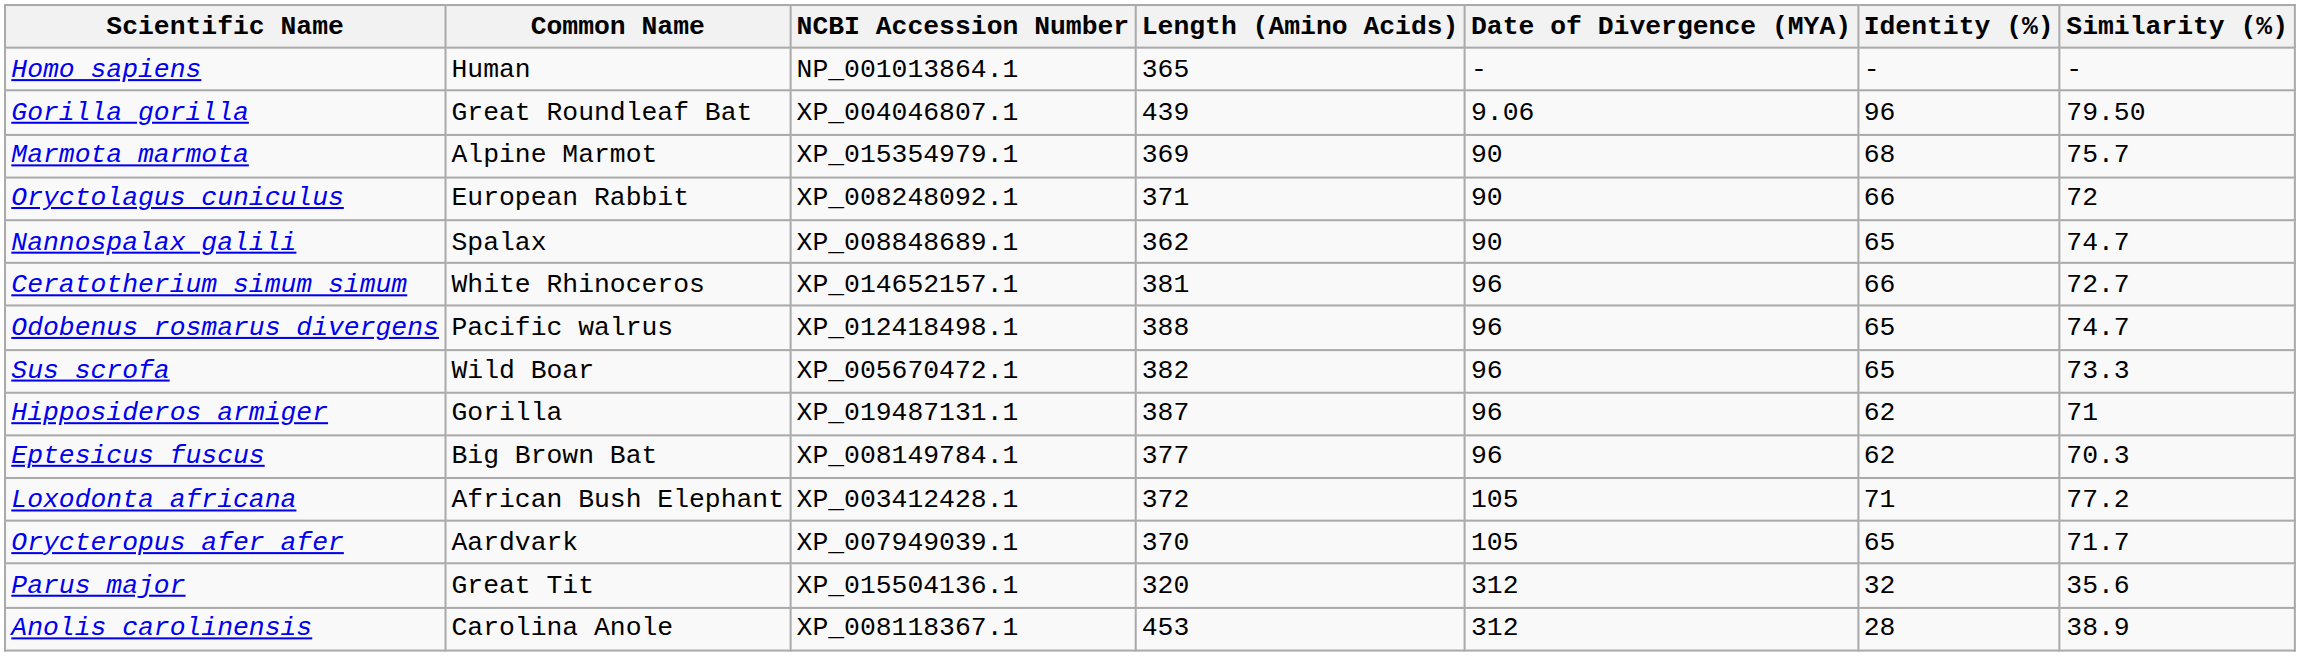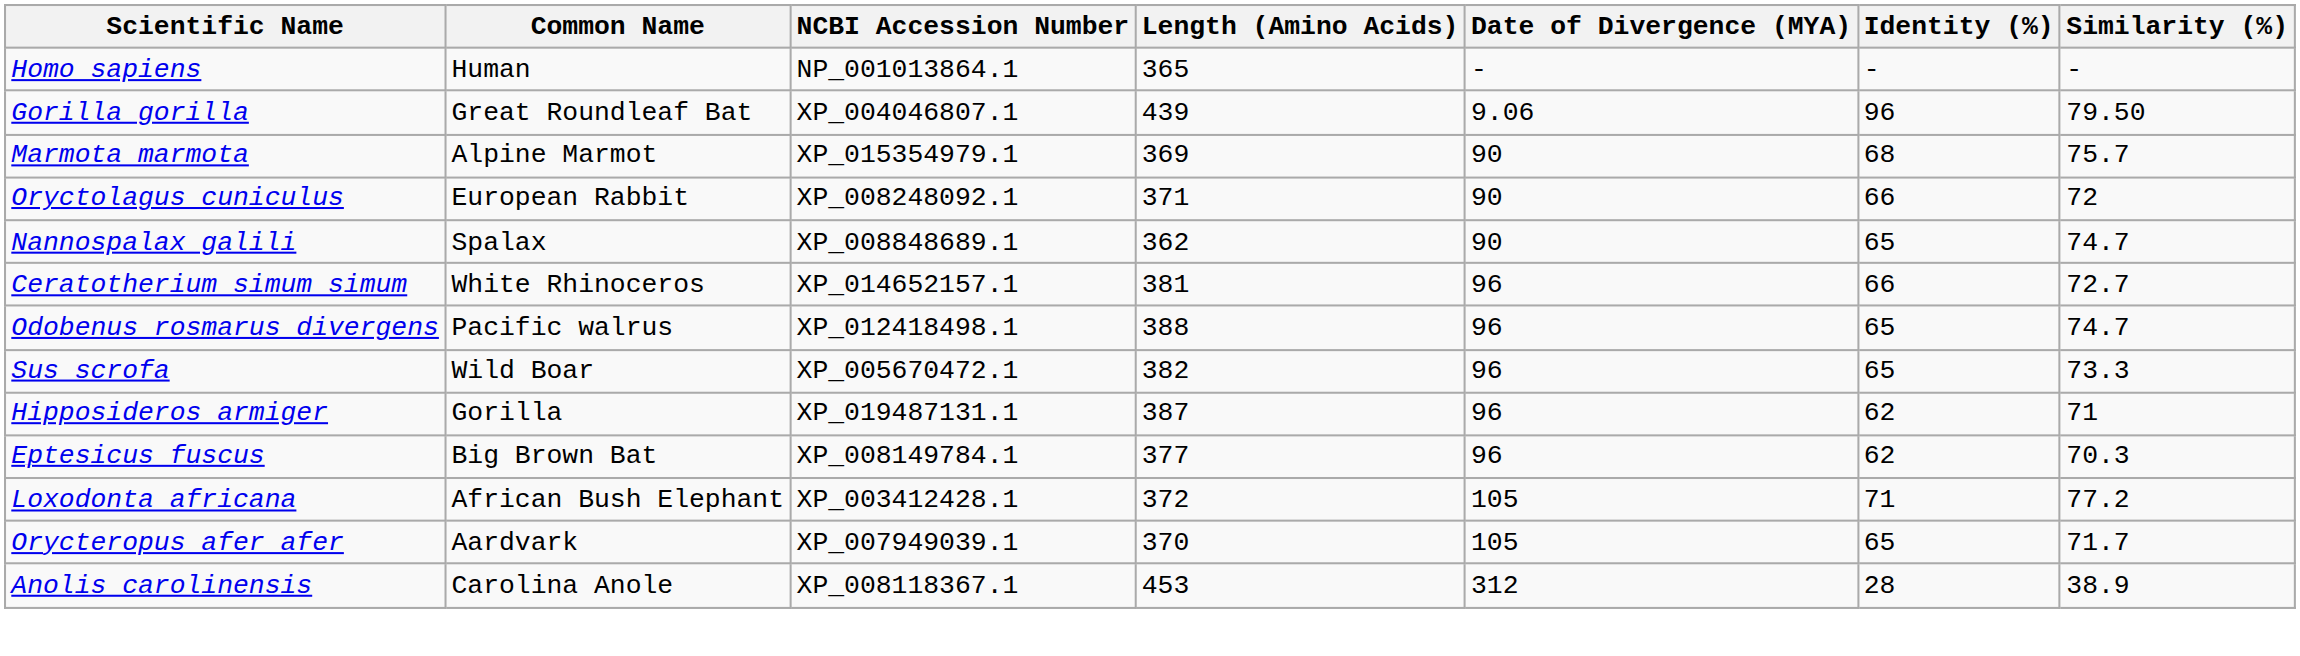- row: Parus major | Great Tit | XP_015504136.1 | 320 | 312 | 32 | 35.6
